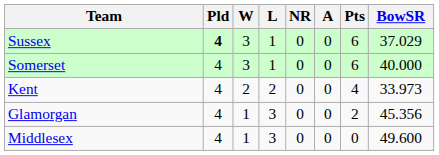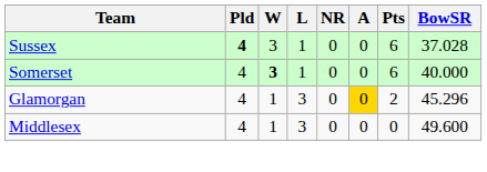Sussex | BowSR: 37.029 -> 37.028
Somerset | W: normal -> bold
- row: Kent | 4 | 2 | 2 | 0 | 0 | 4 | 33.973
Glamorgan | A: no background -> gold background
Glamorgan | BowSR: 45.356 -> 45.296
